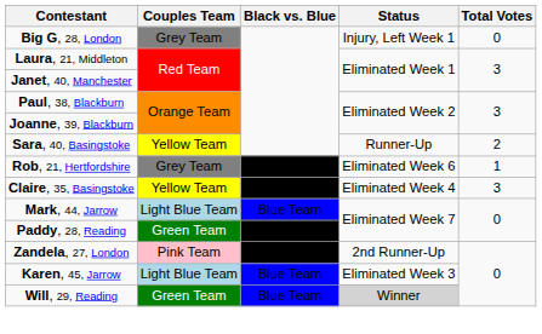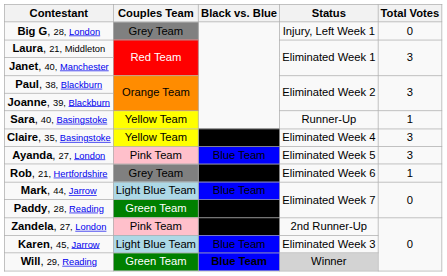Sara, 40, Basingstoke | Total Votes: 2 -> 1
rows swapped: Claire, 35, Basingstoke <-> Rob, 21, Hertfordshire
+ row: Ayanda, 27, London | Pink Team | Blue Team | Eliminated Week 5 | 3
Will, 29, Reading | Black vs. Blue: normal -> bold
